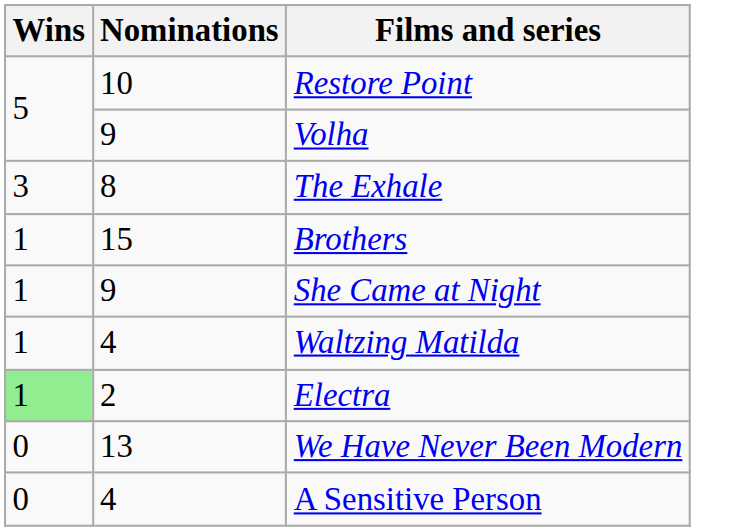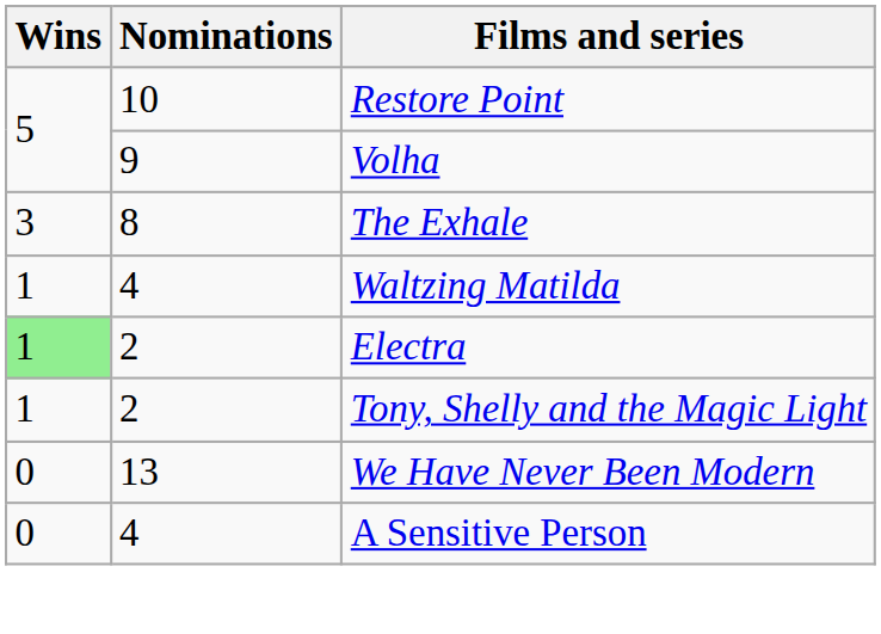- row: 1 | 15 | Brothers
- row: 1 | 9 | She Came at Night
+ row: 1 | 2 | Tony, Shelly and the Magic Light
